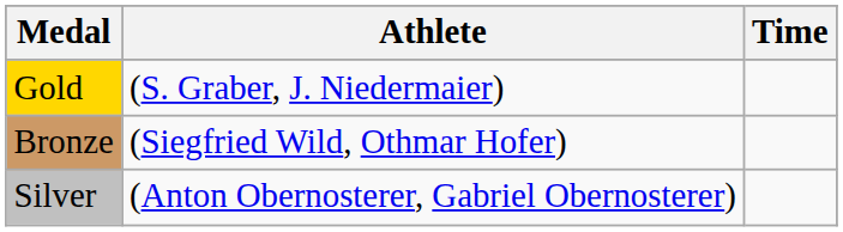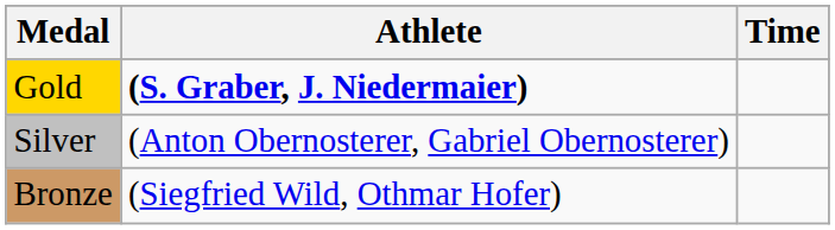Gold | Athlete: normal -> bold
rows swapped: Silver <-> Bronze
